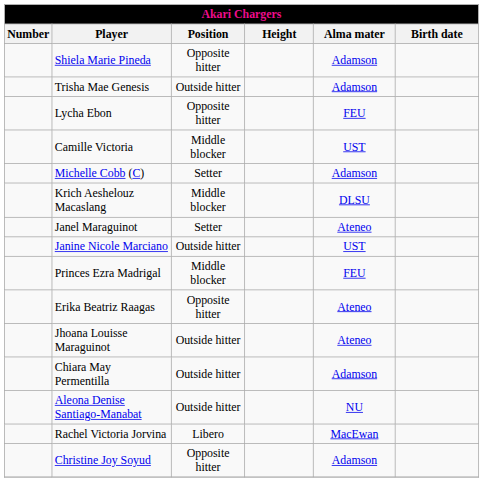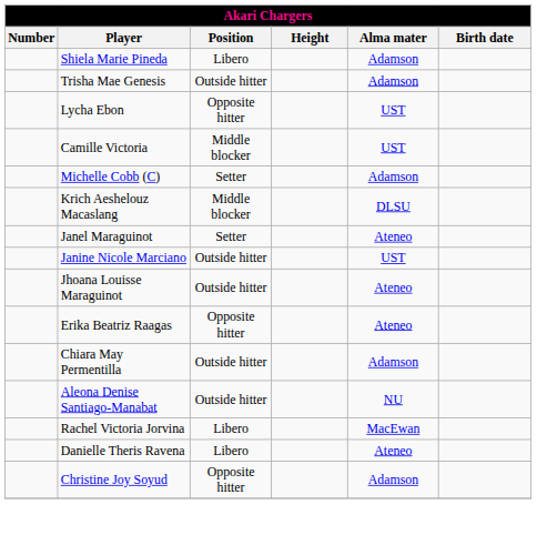Shiela Marie Pineda | Position: Opposite hitter -> Libero
Lycha Ebon | Alma mater: FEU -> UST
- row: Princes Ezra Madrigal | Middle blocker | FEU
rows swapped: Erika Beatriz Raagas <-> Jhoana Louisse Maraguinot
+ row: Danielle Theris Ravena | Libero | Ateneo
